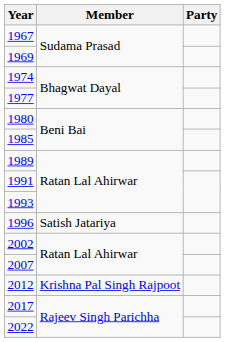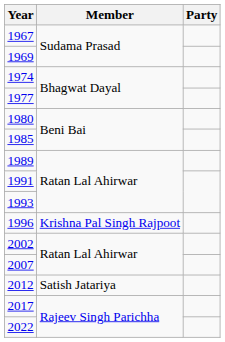1996 | Member: Satish Jatariya -> Krishna Pal Singh Rajpoot
2012 | Member: Krishna Pal Singh Rajpoot -> Satish Jatariya
